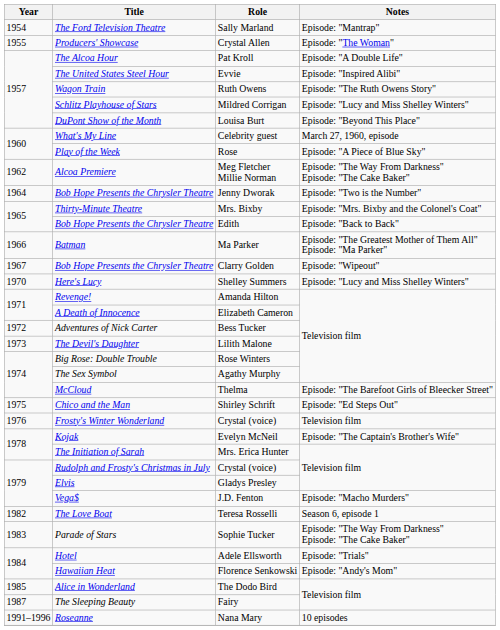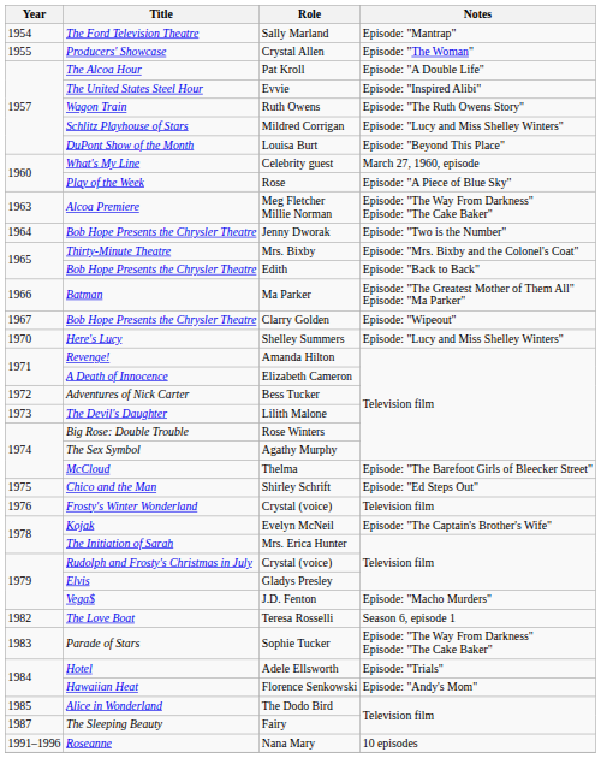Meg Fletcher Millie Norman | Year: 1962 -> 1963
